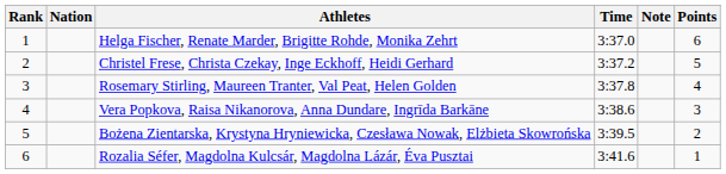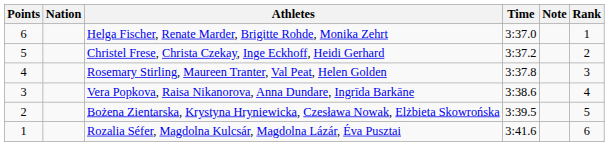columns swapped: Rank <-> Points
